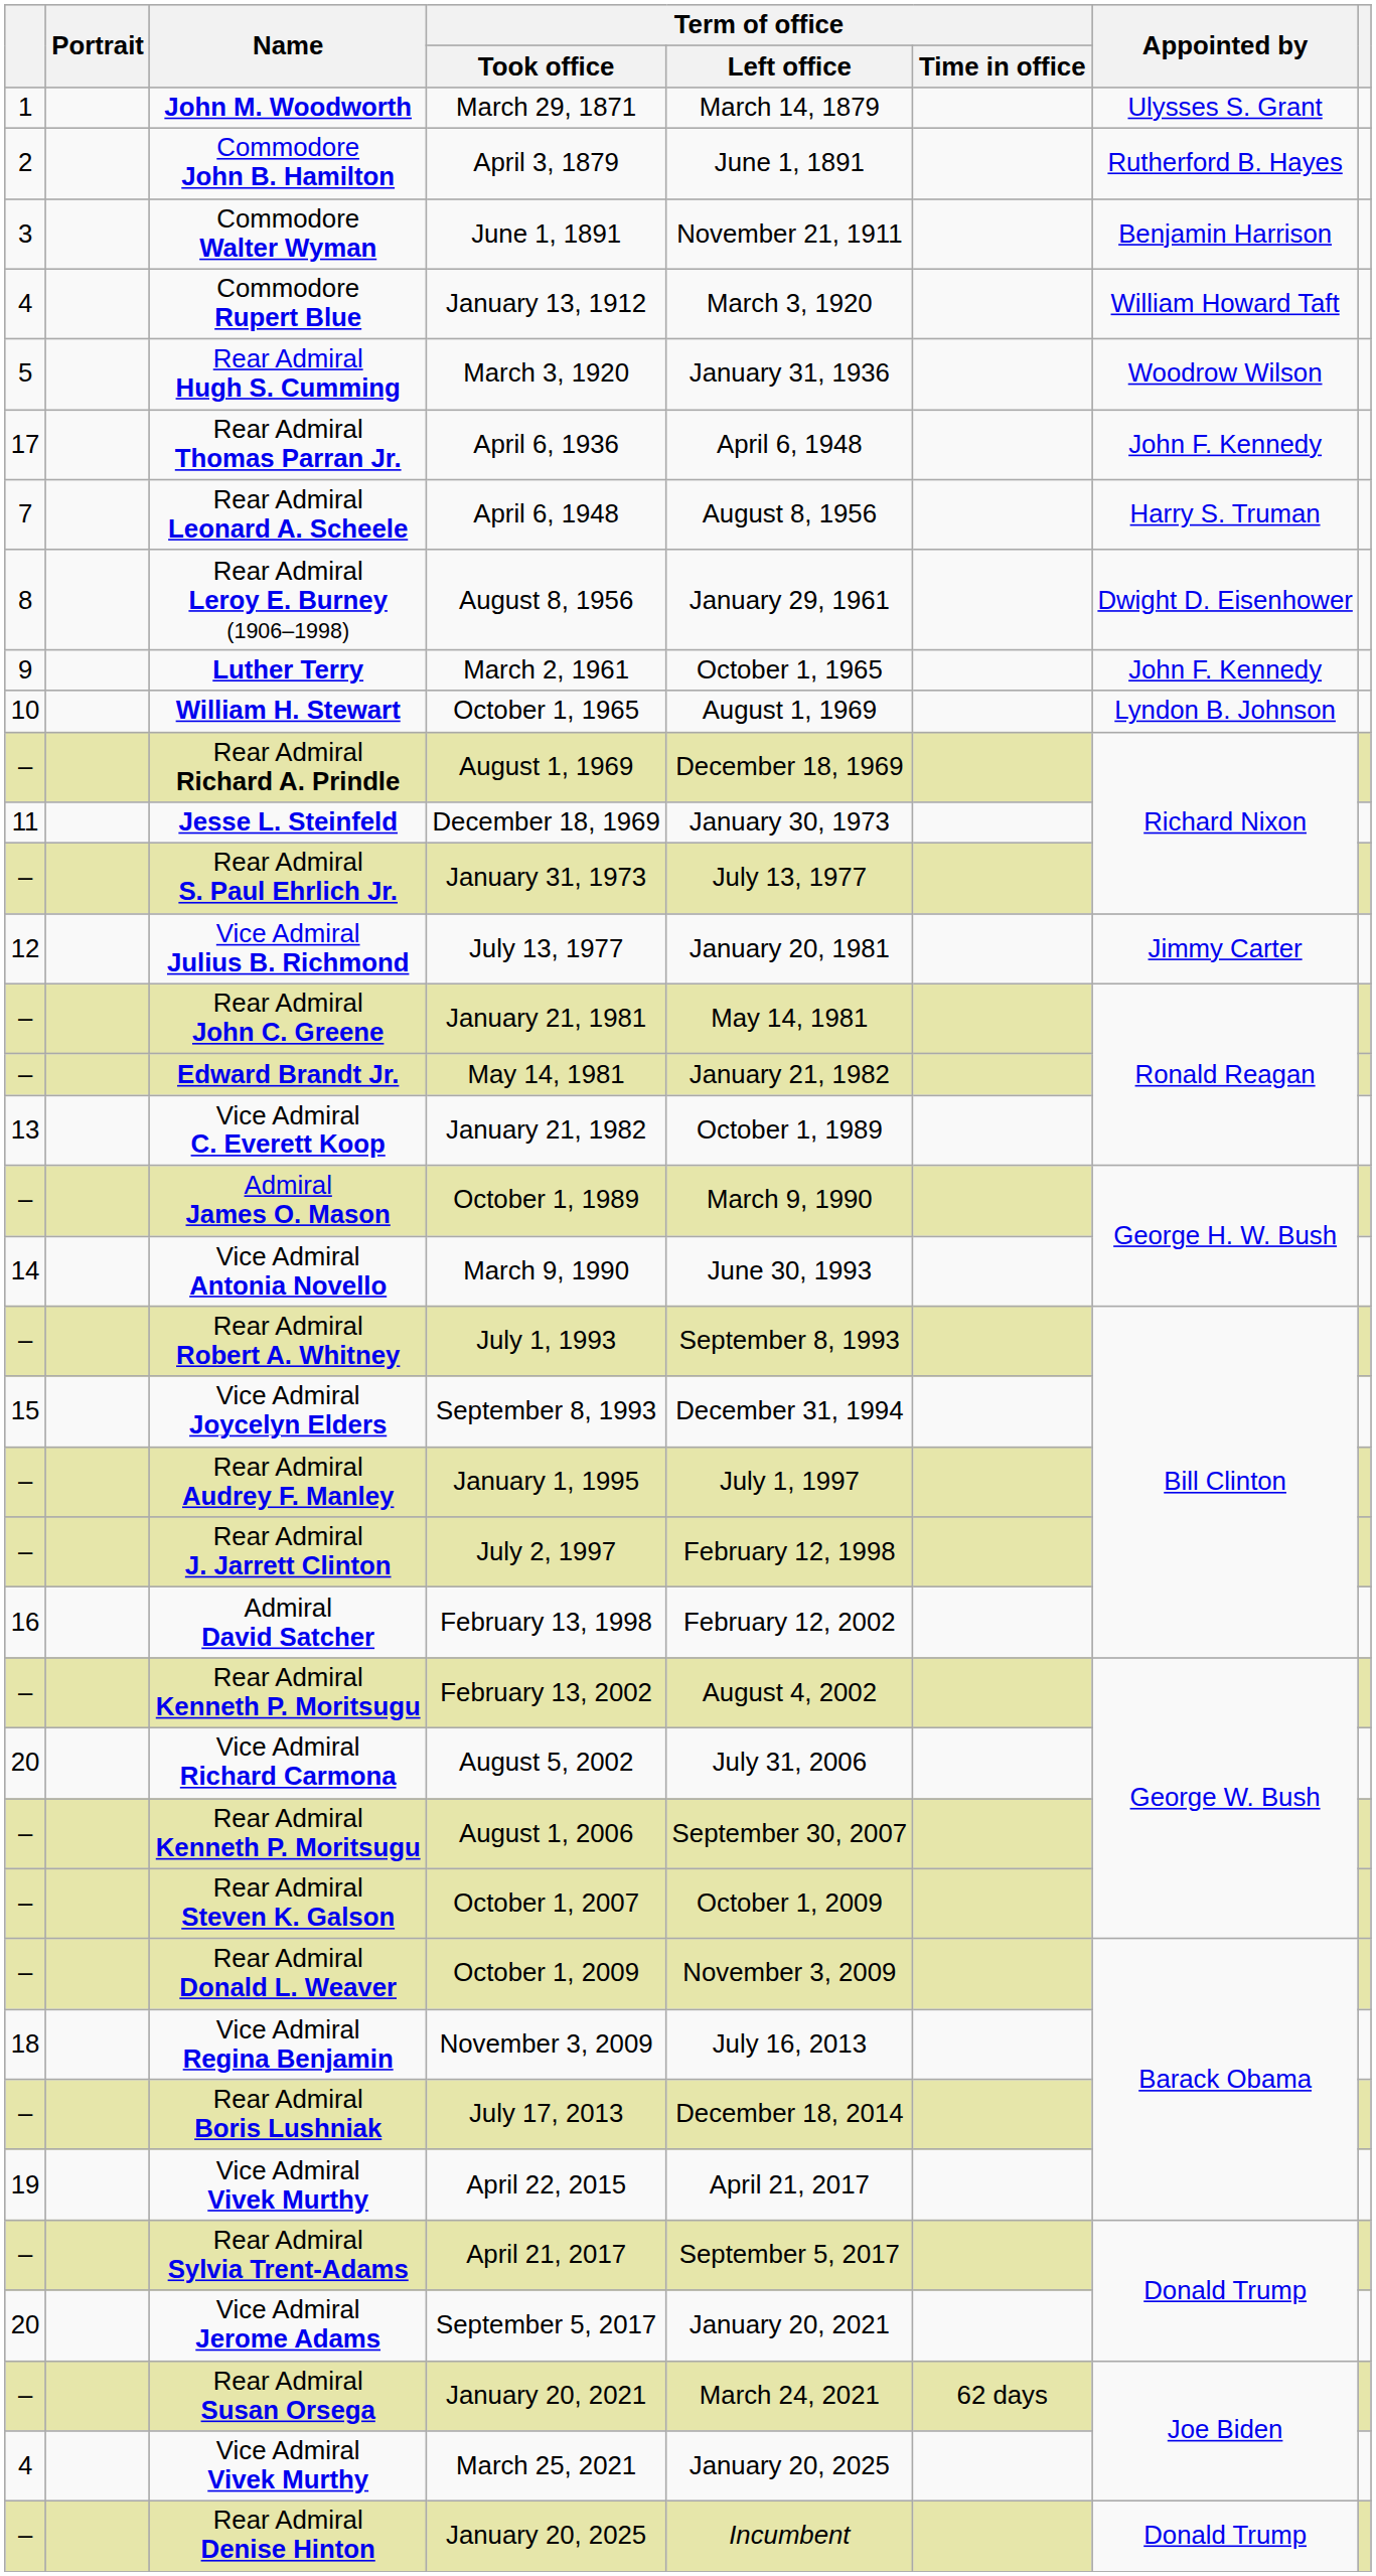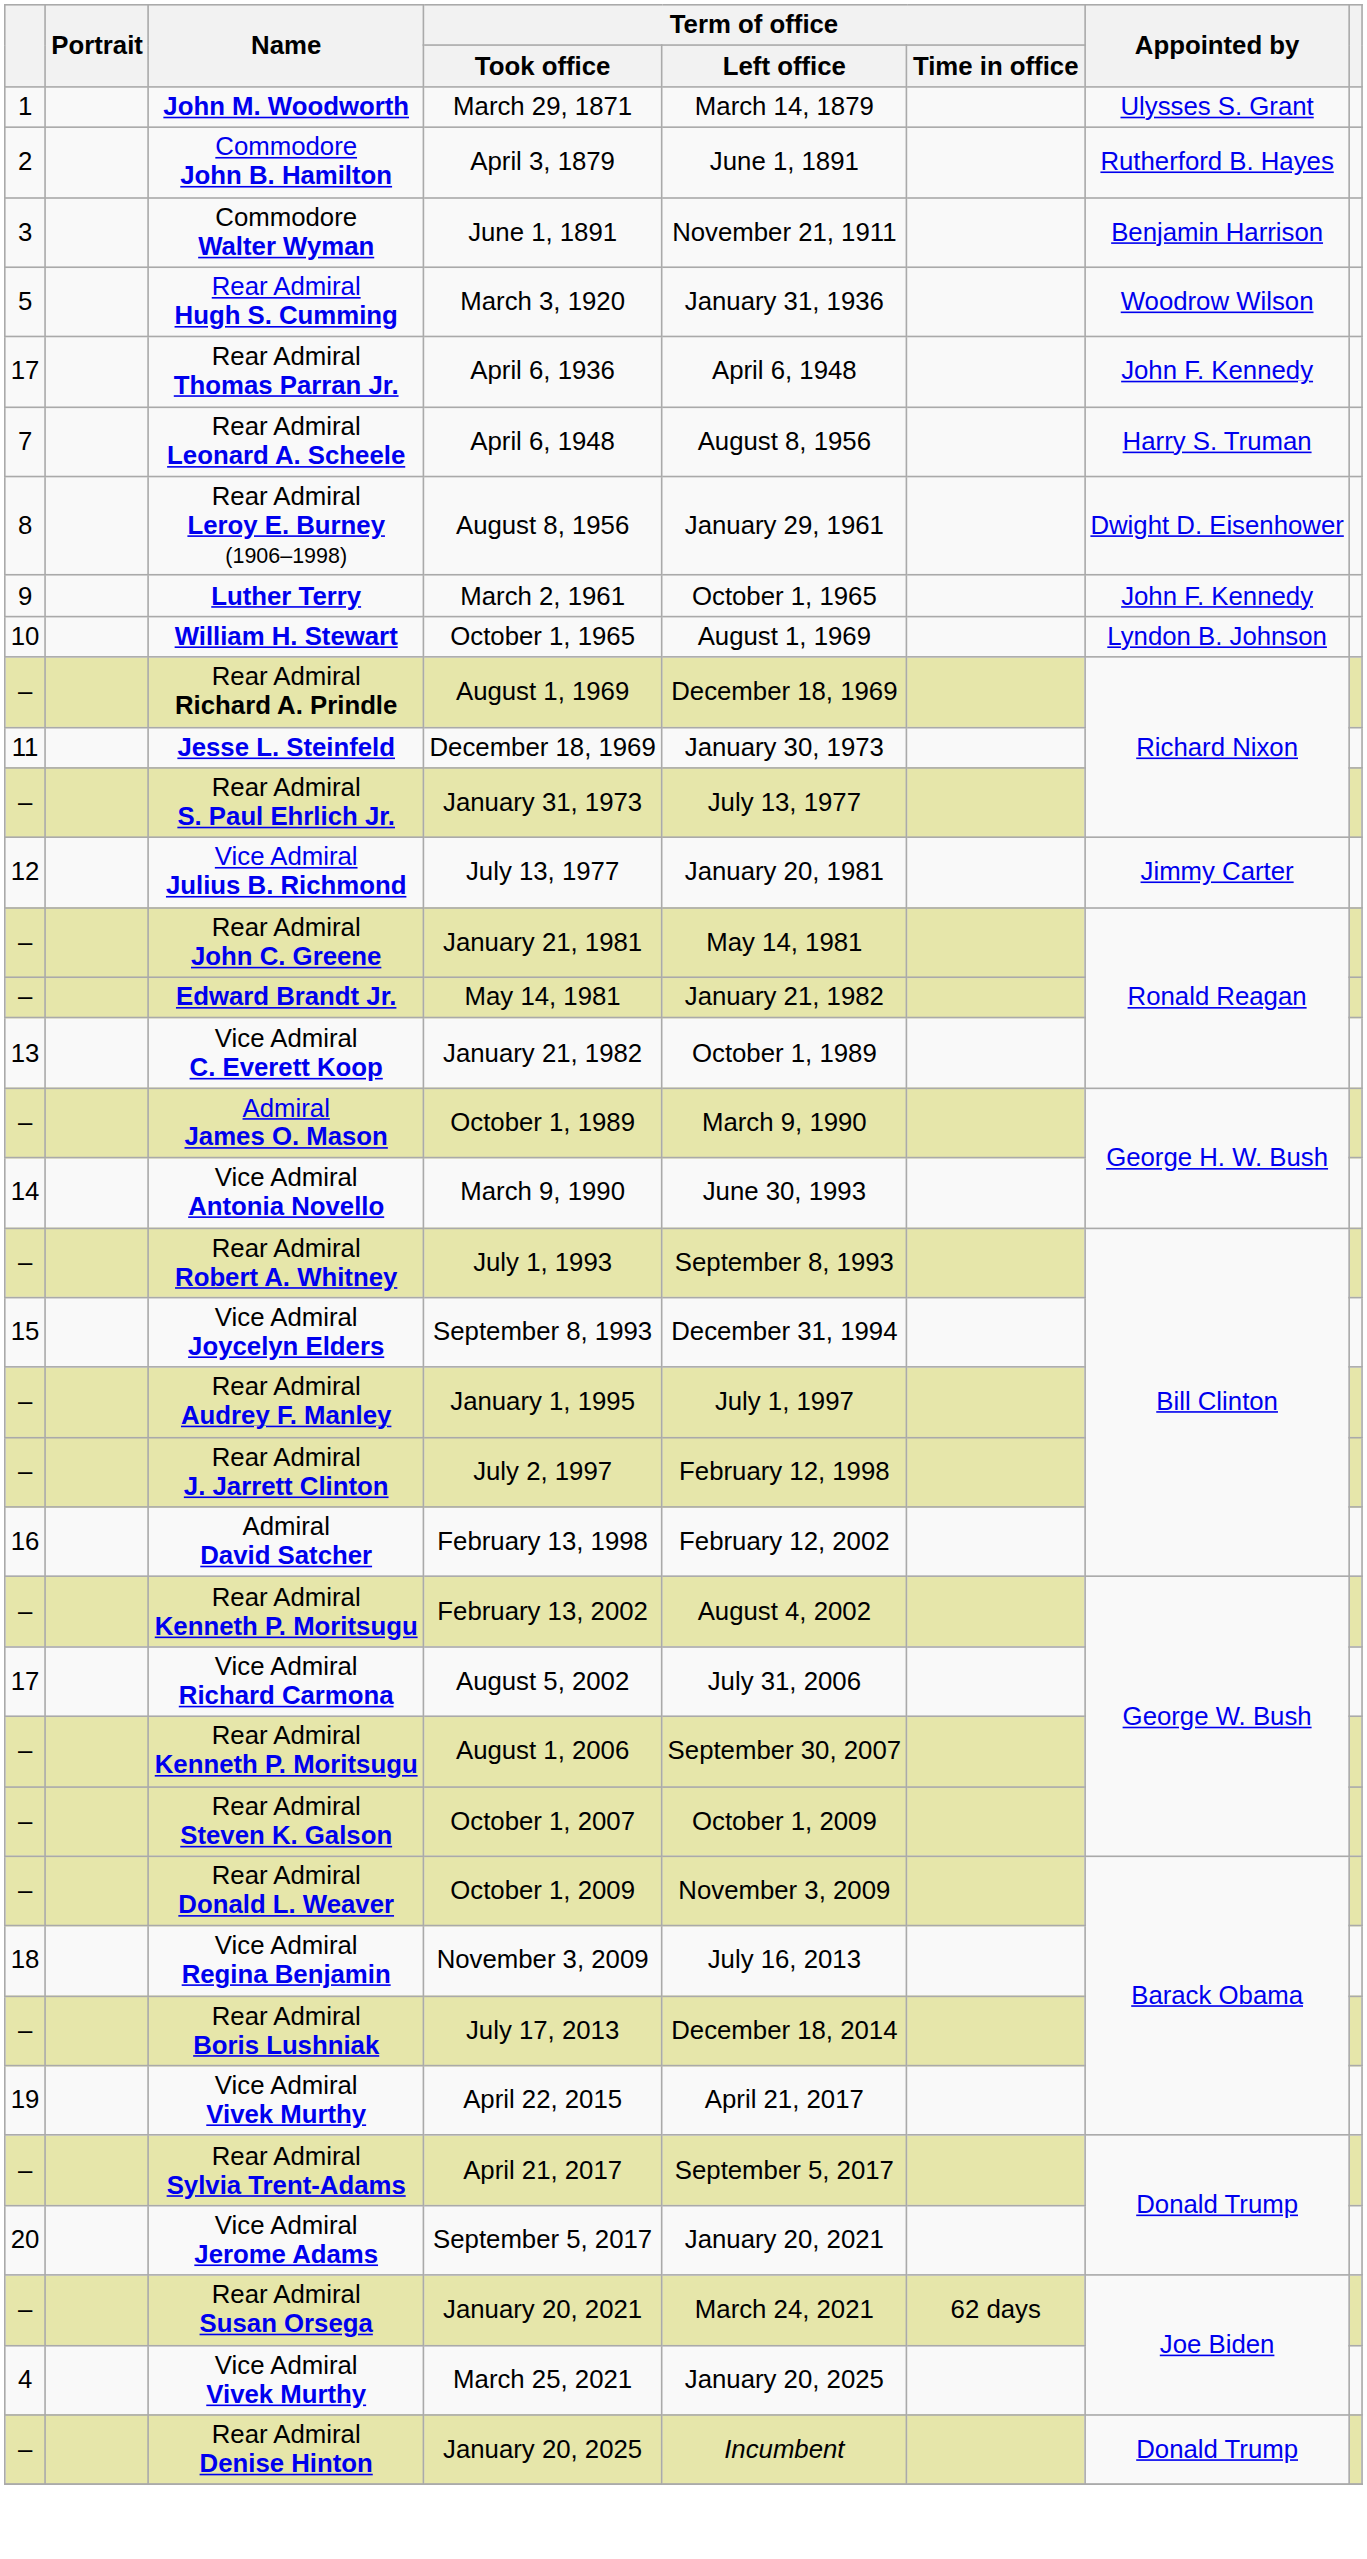- row: 4 | Commodore Rupert Blue | January 13, 1912 | March 3, 1920 | William Howard Taft
August 5, 2002 | column 1: 20 -> 17
